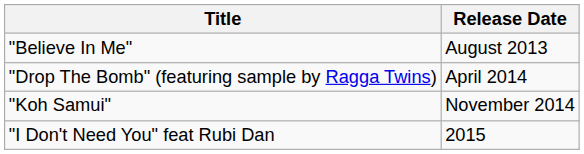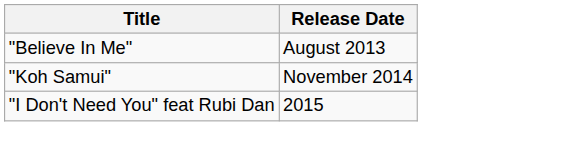- row: "Drop The Bomb" (featuring sample by Ragga Twins) | April 2014
